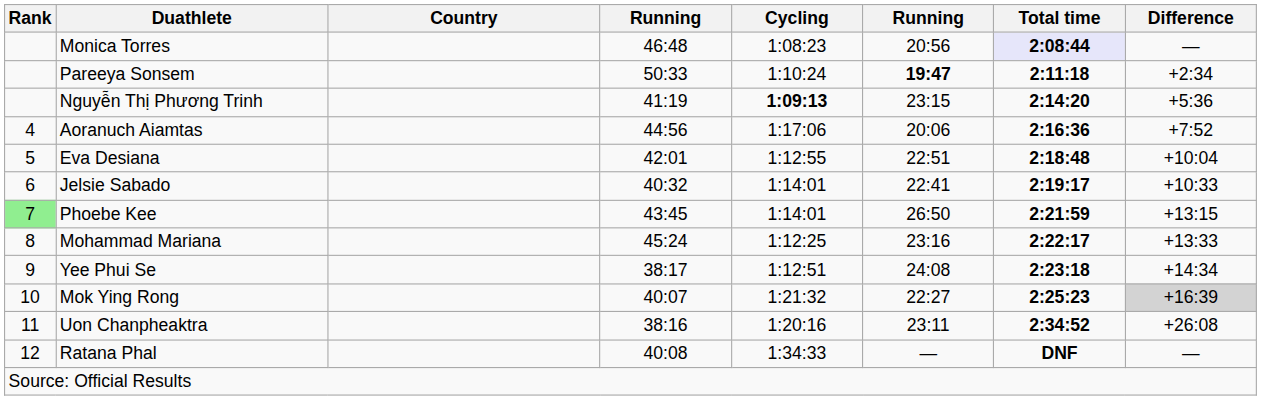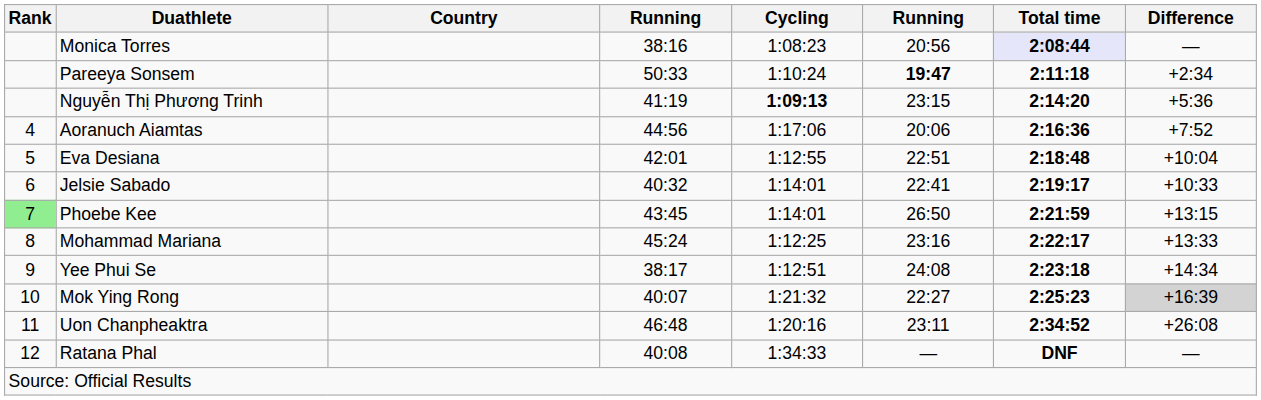Monica Torres | column 4: 46:48 -> 38:16
Uon Chanpheaktra | column 4: 38:16 -> 46:48
